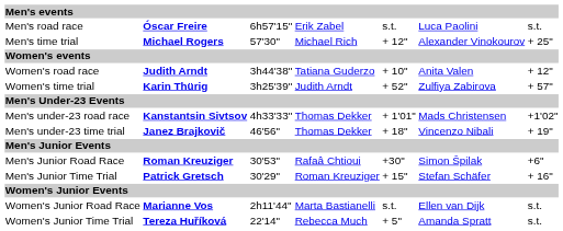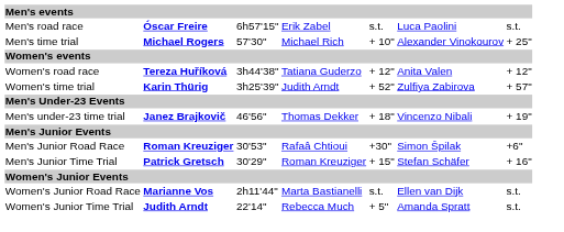Men's time trial | column 5: + 12" -> + 10"
Women's road race | column 2: Judith Arndt -> Tereza Huříková
Women's road race | column 5: + 10" -> + 12"
- row: Men's under-23 road race | Kanstantsin Sivtsov | 4h33'33" | Thomas Dekker | + 1'01" | Mads Christensen | +1'02"
Women's Junior Time Trial | column 2: Tereza Huříková -> Judith Arndt
